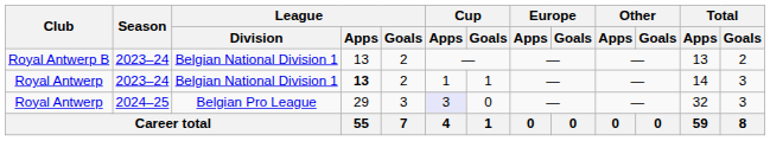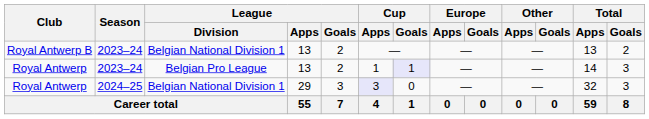Royal Antwerp / 2023–24 | League / Division: Belgian National Division 1 -> Belgian Pro League
Royal Antwerp / 2023–24 | League / Apps: bold -> normal
Royal Antwerp / 2023–24 | Cup / Goals: no background -> lavender background
Royal Antwerp / 2024–25 | League / Division: Belgian Pro League -> Belgian National Division 1
